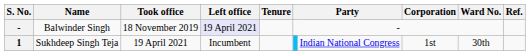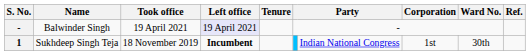Balwinder Singh | Took office: 18 November 2019 -> 19 April 2021
Sukhdeep Singh Teja | Took office: 19 April 2021 -> 18 November 2019
Sukhdeep Singh Teja | Left office: normal -> bold
